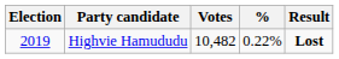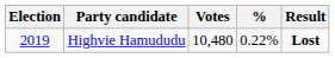Highvie Hamududu | Votes: 10,482 -> 10,480
